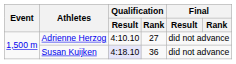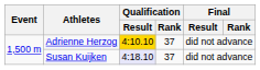Adrienne Herzog | Qualification / Result: no background -> gold background
Adrienne Herzog | Qualification / Rank: 27 -> 37
Susan Kuijken | Qualification / Rank: 36 -> 37
